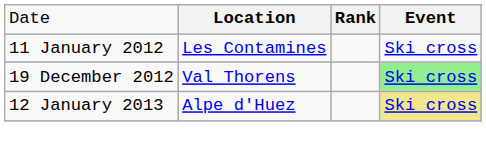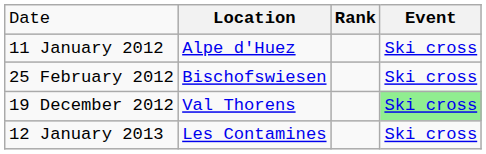11 January 2012 | column 2: Les Contamines -> Alpe d'Huez
+ row: 25 February 2012 | Bischofswiesen | Ski cross
12 January 2013 | column 2: Alpe d'Huez -> Les Contamines
12 January 2013 | column 4: khaki background -> no background
